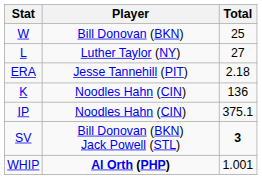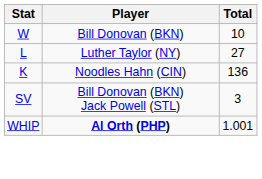W | Total: 25 -> 10
- row: ERA | Jesse Tannehill (PIT) | 2.18
- row: IP | Noodles Hahn (CIN) | 375.1
SV | Total: bold -> normal
